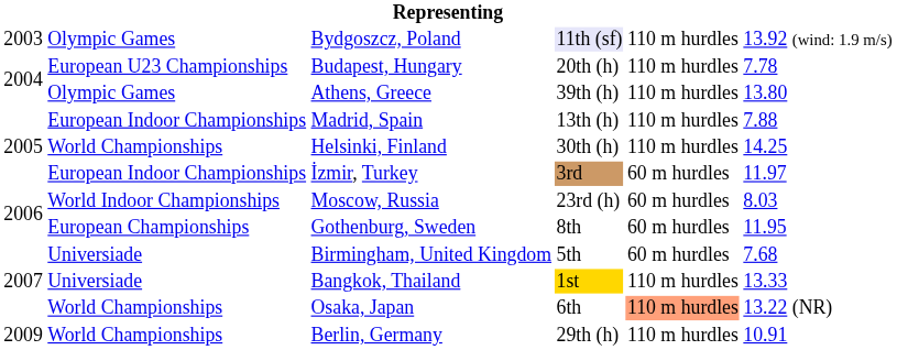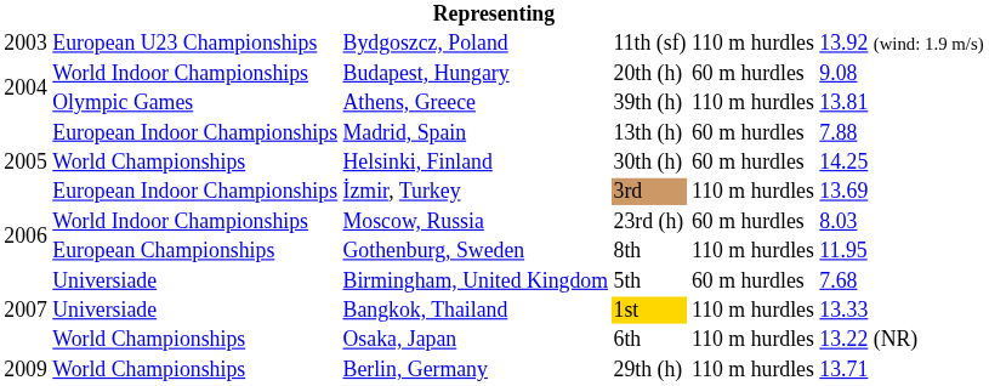Bydgoszcz, Poland | column 2: Olympic Games -> European U23 Championships
Bydgoszcz, Poland | column 4: lavender background -> no background
Budapest, Hungary | column 2: European U23 Championships -> World Indoor Championships
Budapest, Hungary | column 5: 110 m hurdles -> 60 m hurdles
Budapest, Hungary | column 6: 7.78 -> 9.08
Athens, Greece | column 6: 13.80 -> 13.81
Madrid, Spain | column 5: 110 m hurdles -> 60 m hurdles
Helsinki, Finland | column 5: 110 m hurdles -> 60 m hurdles
İzmir, Turkey | column 5: 60 m hurdles -> 110 m hurdles
İzmir, Turkey | column 6: 11.97 -> 13.69
Gothenburg, Sweden | column 5: 60 m hurdles -> 110 m hurdles
Osaka, Japan | column 5: lightsalmon background -> no background
Berlin, Germany | column 6: 10.91 -> 13.71
